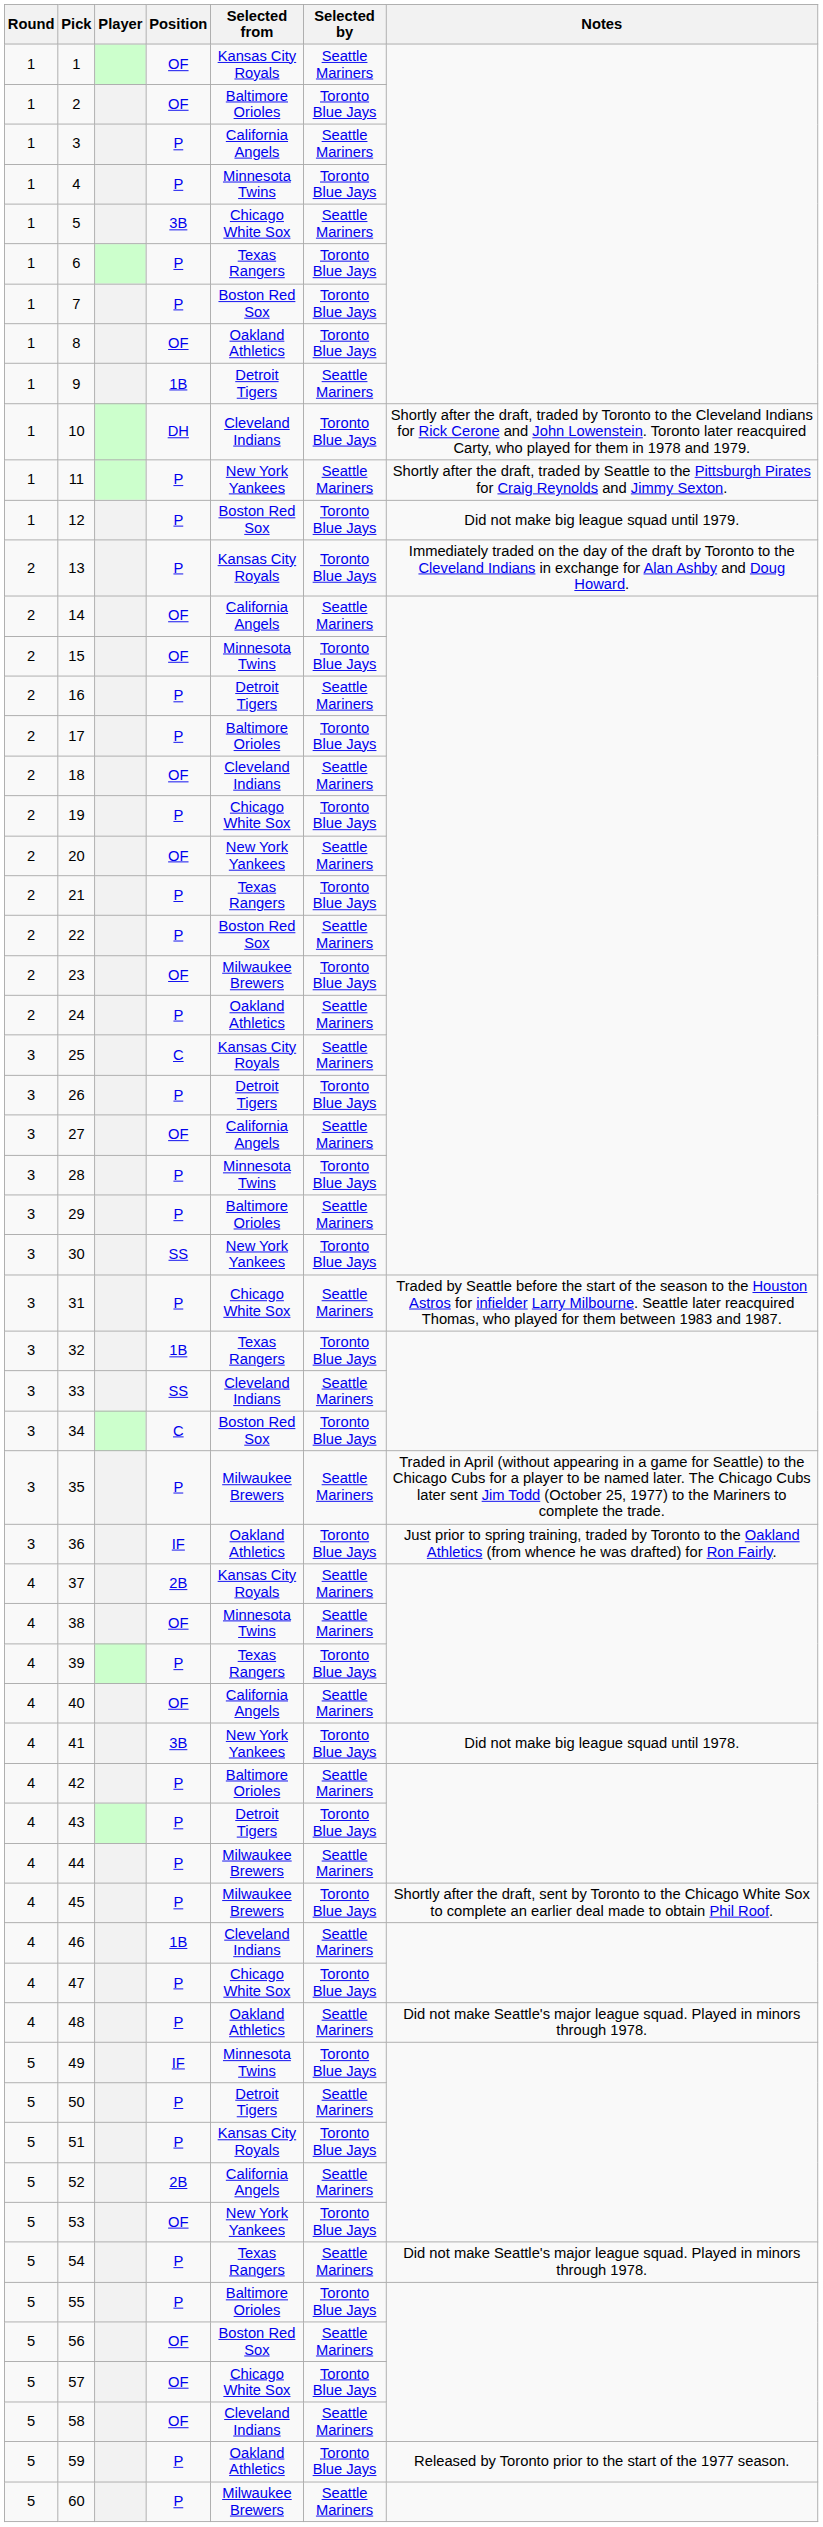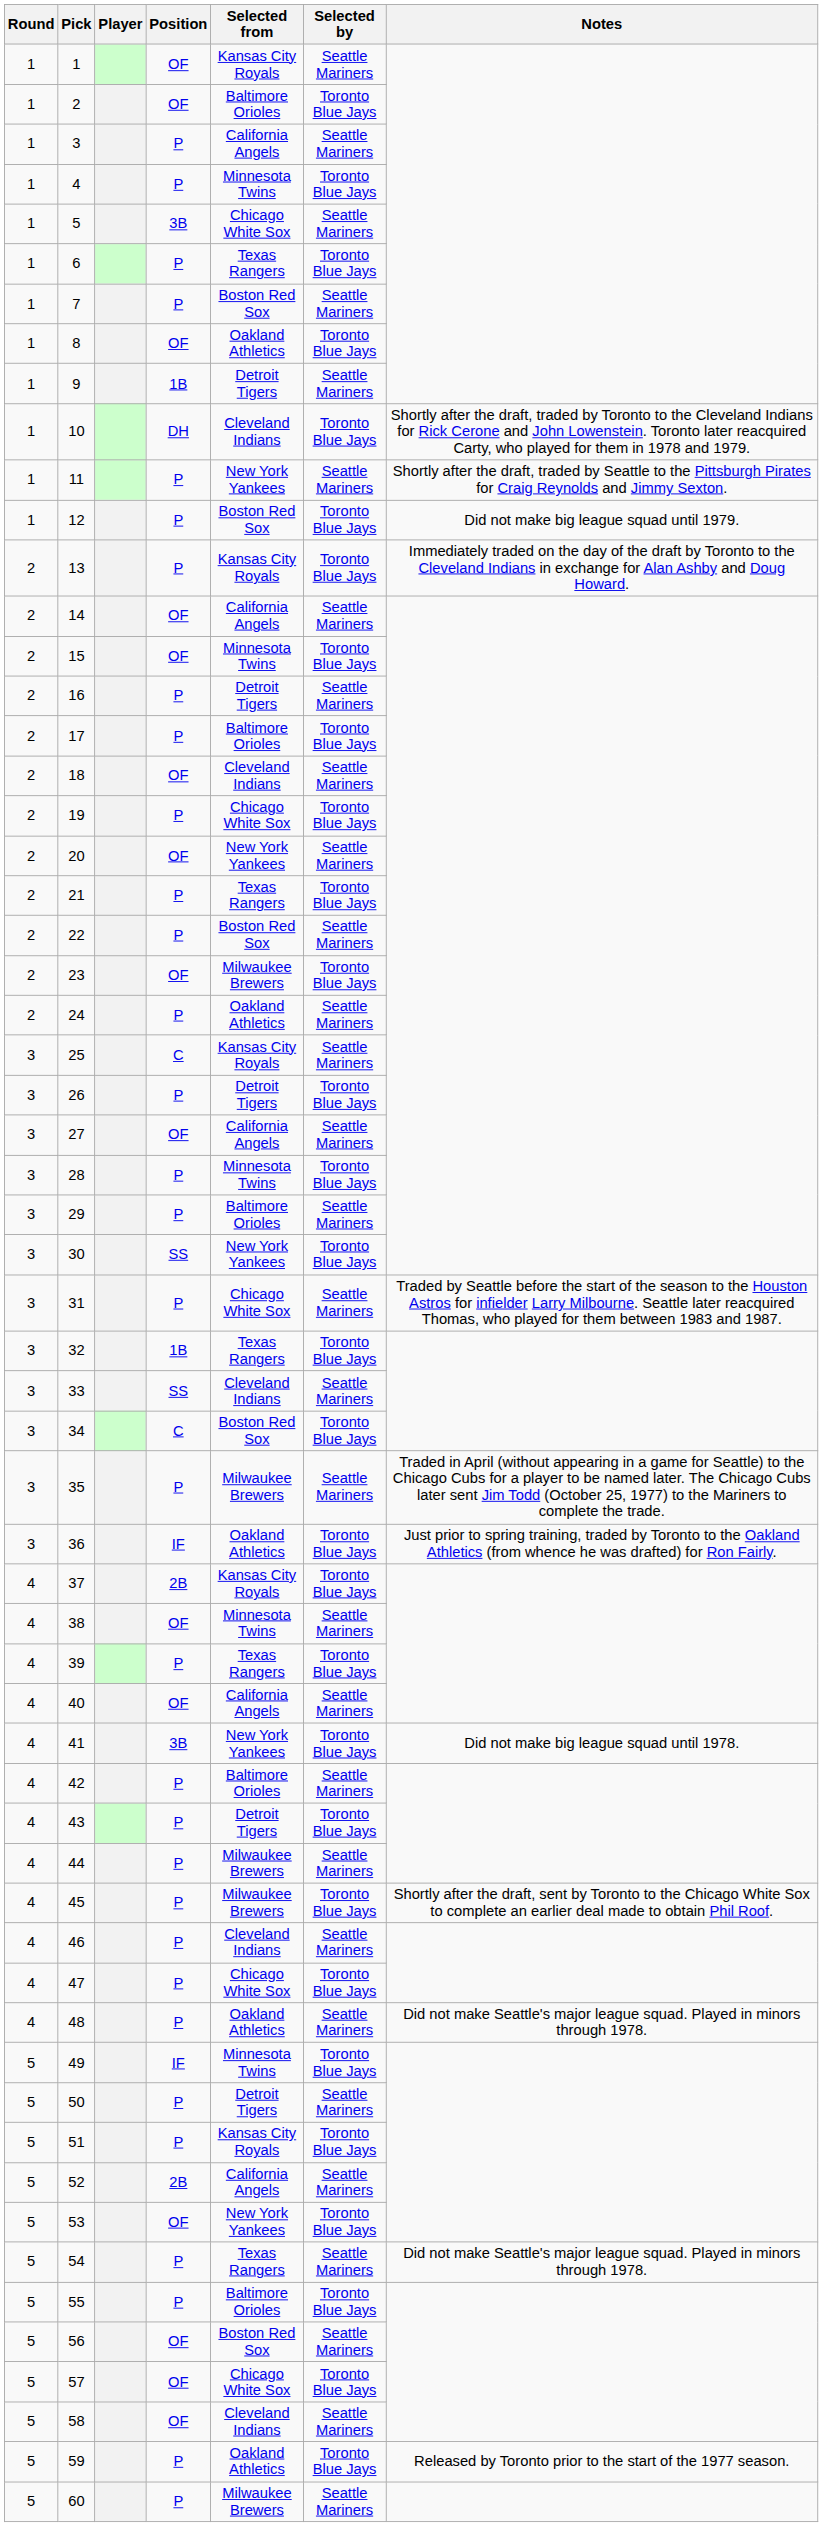7 | Selected by: Toronto Blue Jays -> Seattle Mariners
37 | Selected by: Seattle Mariners -> Toronto Blue Jays
46 | Position: 1B -> P
